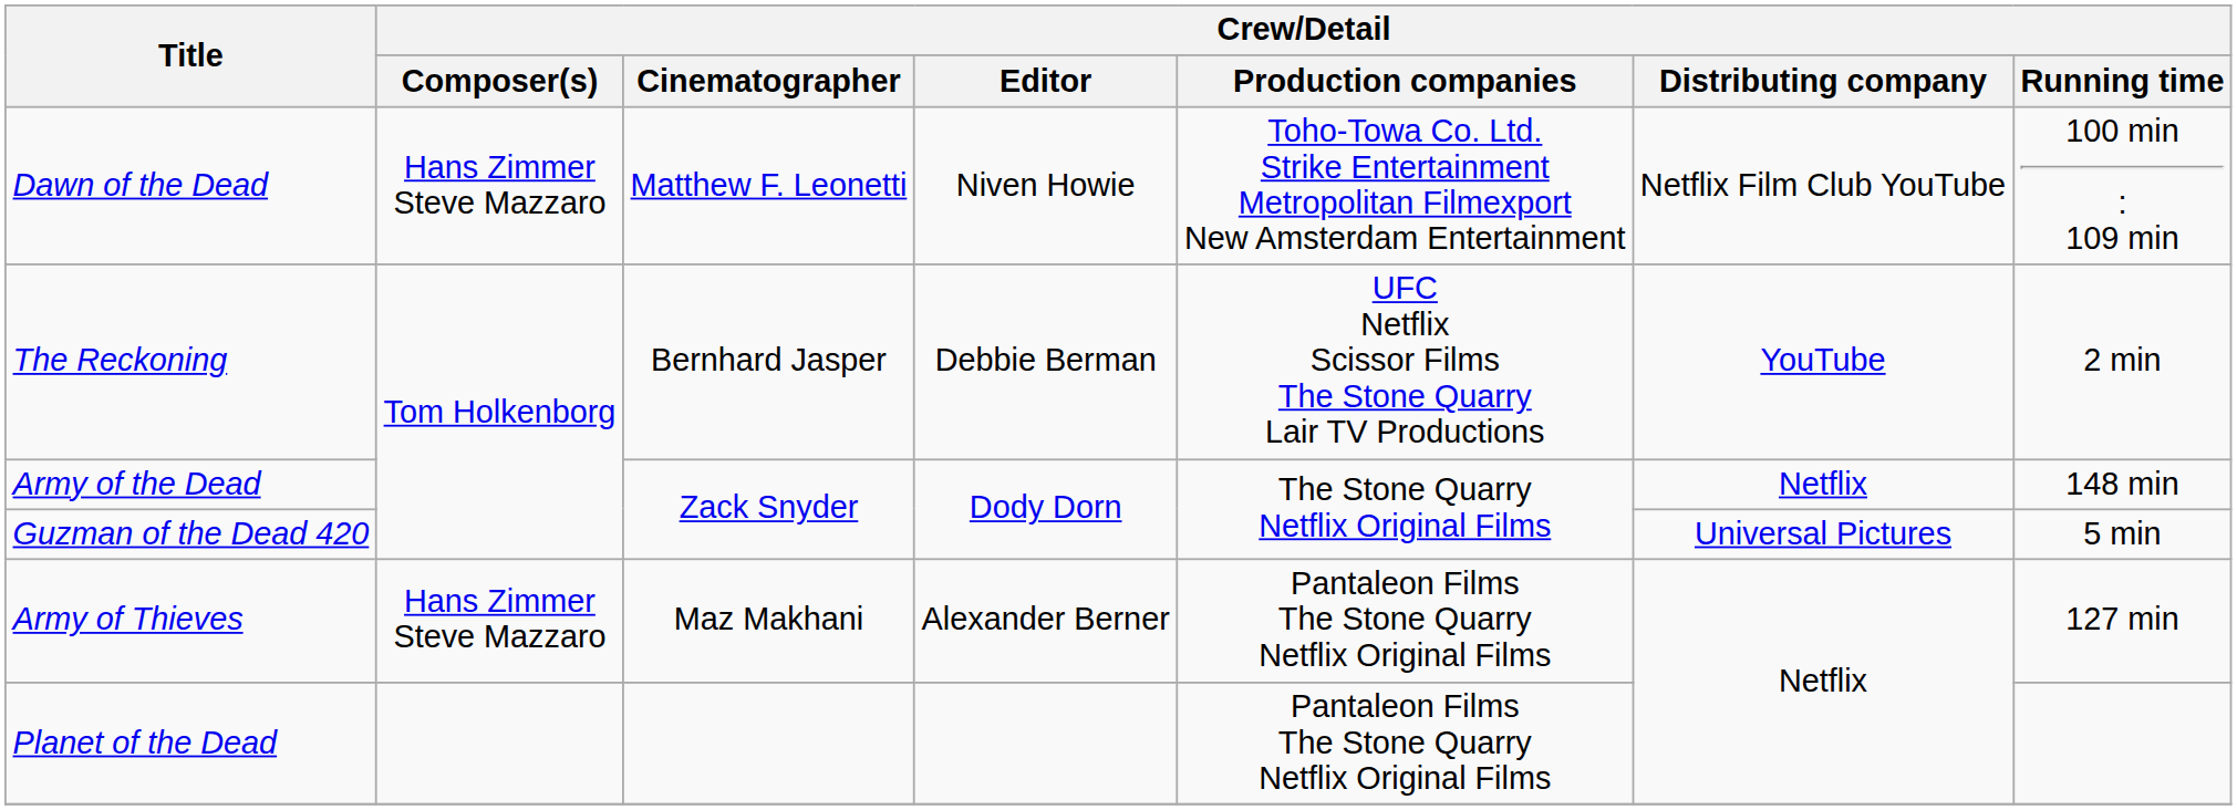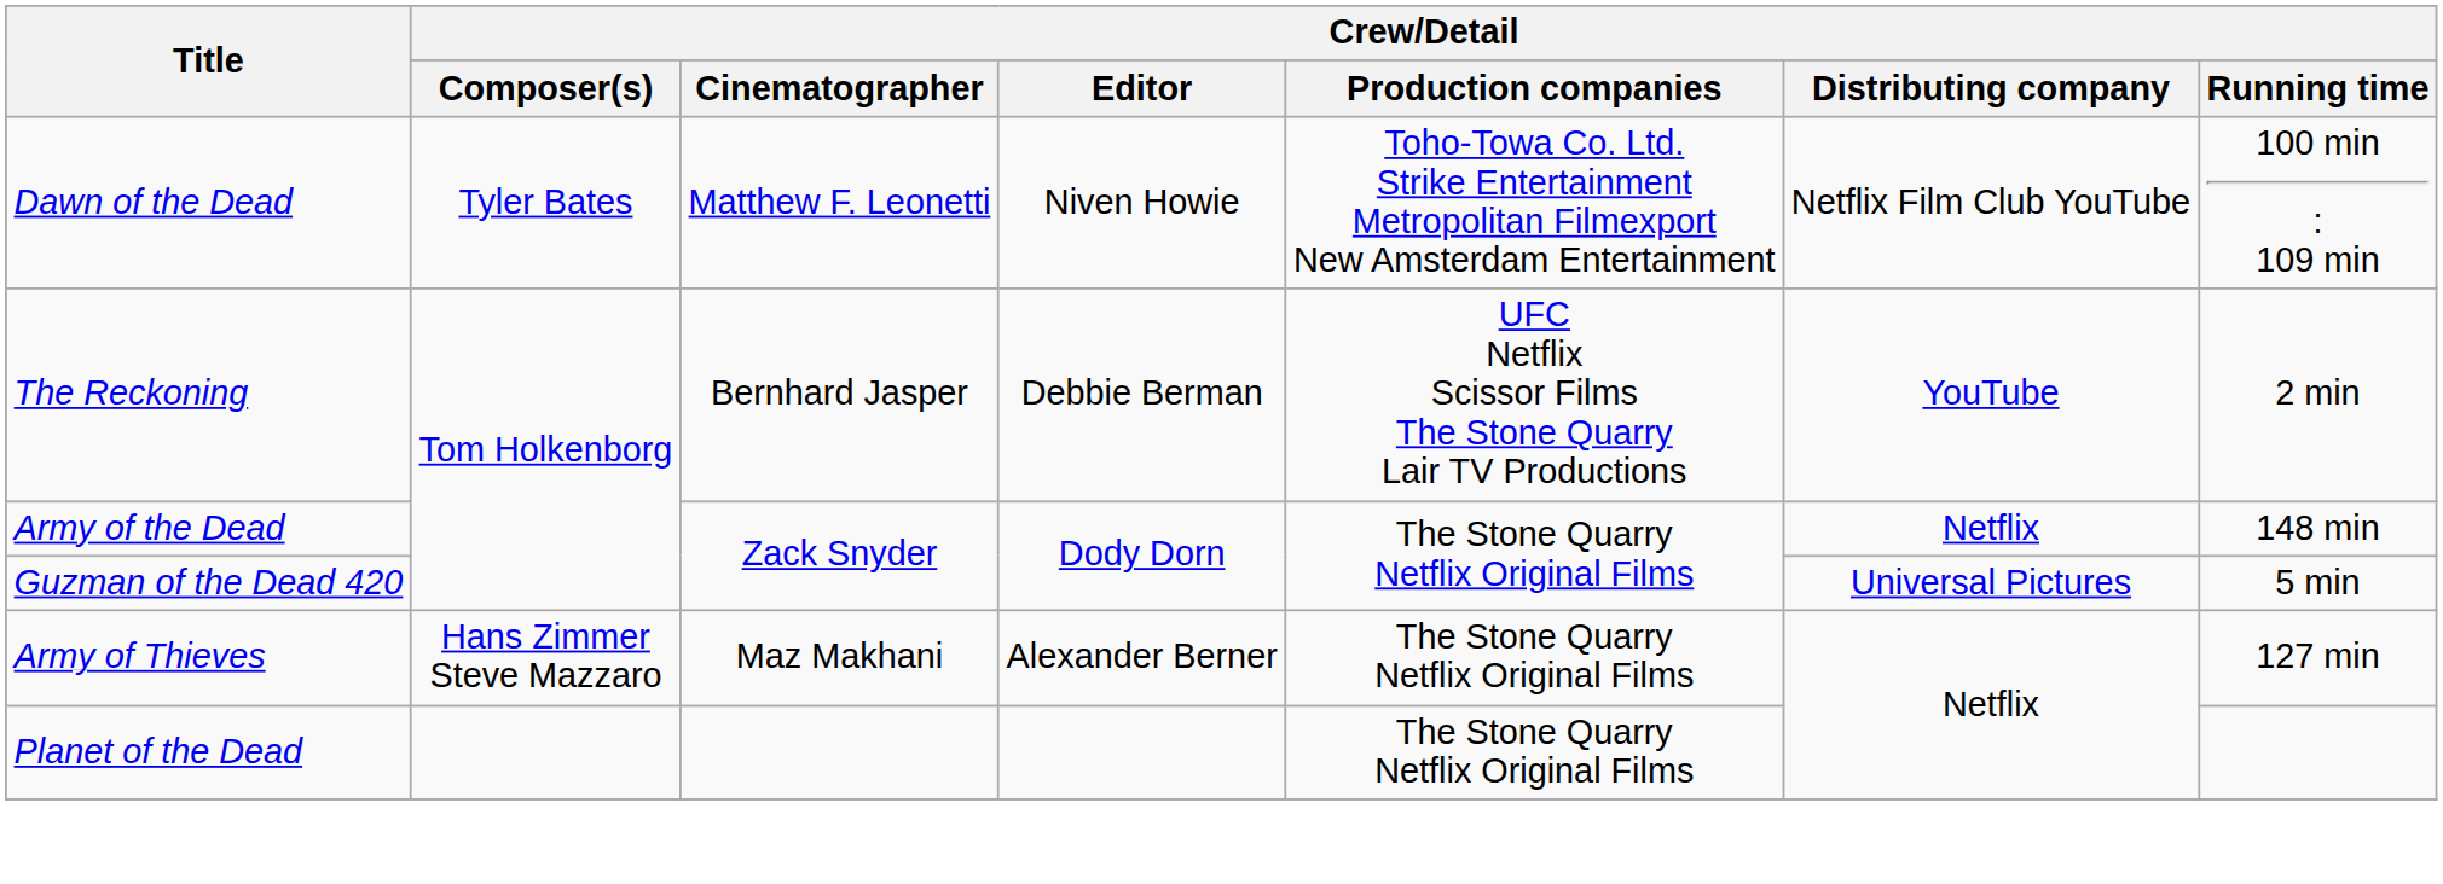Dawn of the Dead | Crew/Detail / Composer(s): Hans Zimmer Steve Mazzaro -> Tyler Bates
Army of Thieves | Crew/Detail / Production companies: Pantaleon Films The Stone Quarry Netflix Original Films -> The Stone Quarry Netflix Original Films
Planet of the Dead | Crew/Detail / Production companies: Pantaleon Films The Stone Quarry Netflix Original Films -> The Stone Quarry Netflix Original Films
